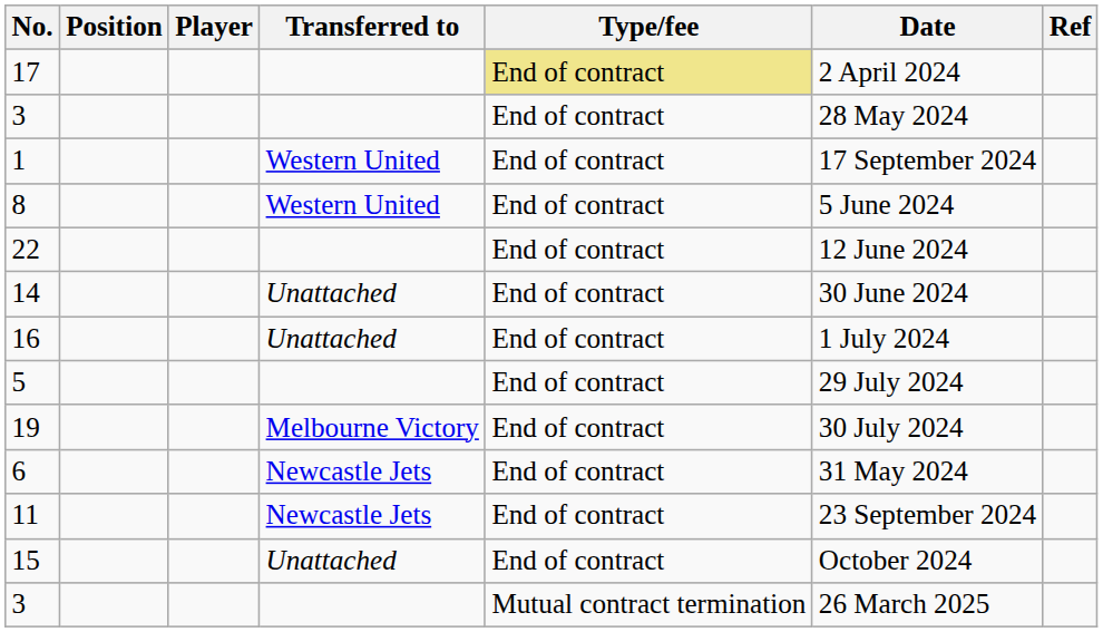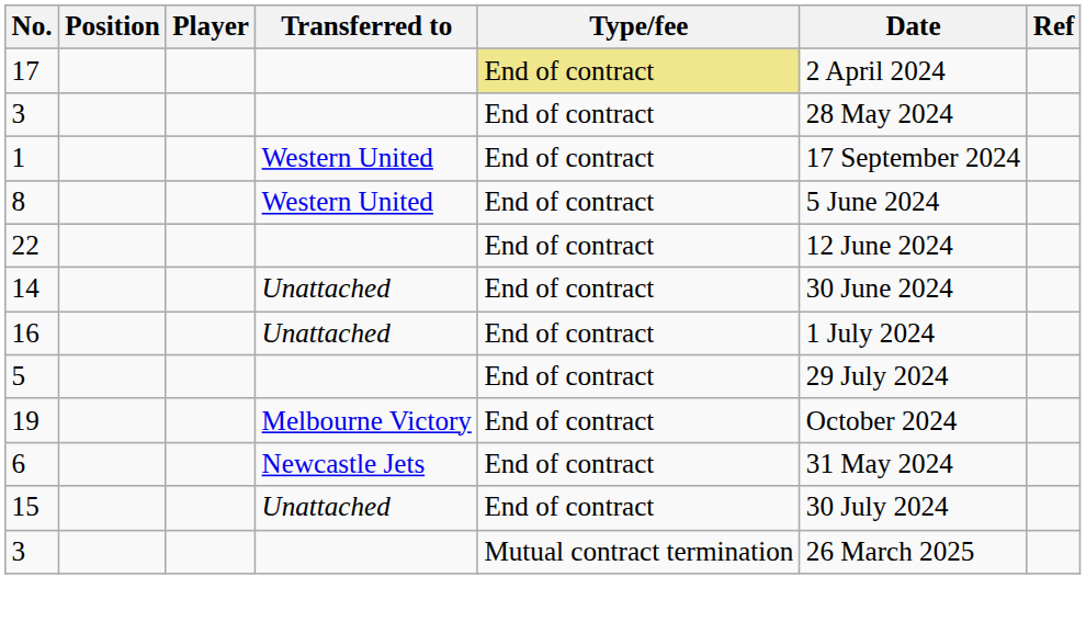19 | Date: 30 July 2024 -> October 2024
- row: 11 | Newcastle Jets | End of contract | 23 September 2024
15 | Date: October 2024 -> 30 July 2024
